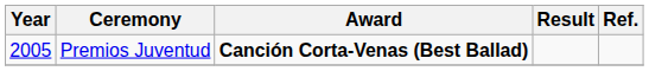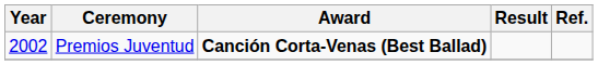Premios Juventud | Year: 2005 -> 2002
